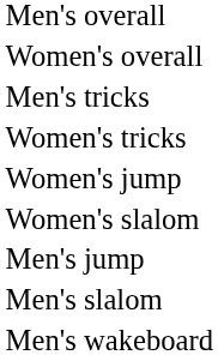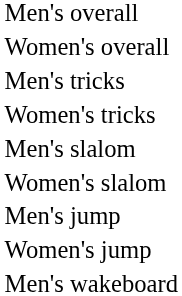rows swapped: Men's slalom <-> Women's jump
